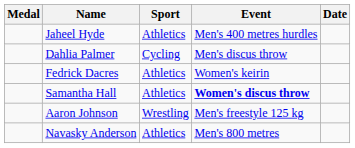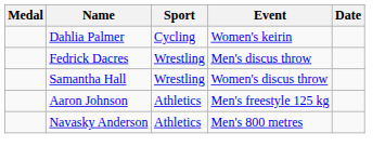- row: Jaheel Hyde | Athletics | Men's 400 metres hurdles
Dahlia Palmer | Event: Men's discus throw -> Women's keirin
Fedrick Dacres | Sport: Athletics -> Wrestling
Fedrick Dacres | Event: Women's keirin -> Men's discus throw
Samantha Hall | Sport: Athletics -> Wrestling
Samantha Hall | Event: bold -> normal
Aaron Johnson | Sport: Wrestling -> Athletics
